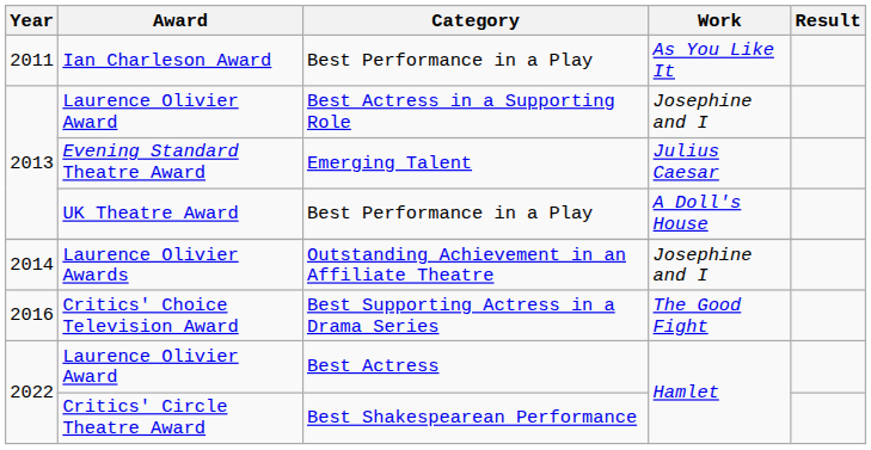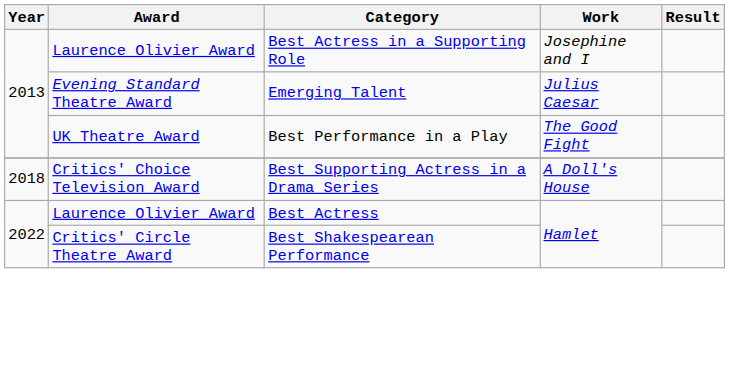- row: 2011 | Ian Charleson Award | Best Performance in a Play | As You Like It
UK Theatre Award | Work: A Doll's House -> The Good Fight
- row: 2014 | Laurence Olivier Awards | Outstanding Achievement in an Affiliate Theatre | Josephine and I
Critics' Choice Television Award | Year: 2016 -> 2018
Critics' Choice Television Award | Work: The Good Fight -> A Doll's House
